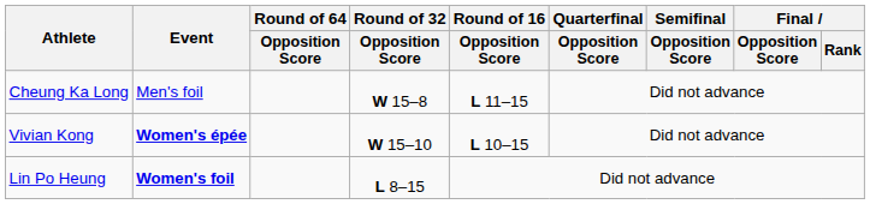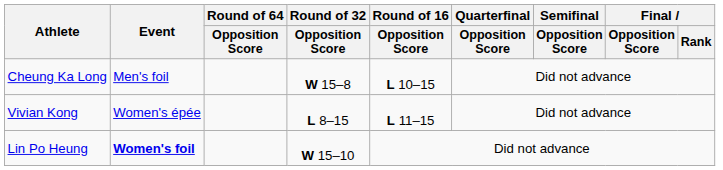Cheung Ka Long | Round of 16 / Opposition Score: L 11–15 -> L 10–15
Vivian Kong | Event: bold -> normal
Vivian Kong | Round of 32 / Opposition Score: W 15–10 -> L 8–15
Vivian Kong | Round of 16 / Opposition Score: L 10–15 -> L 11–15
Lin Po Heung | Round of 32 / Opposition Score: L 8–15 -> W 15–10
